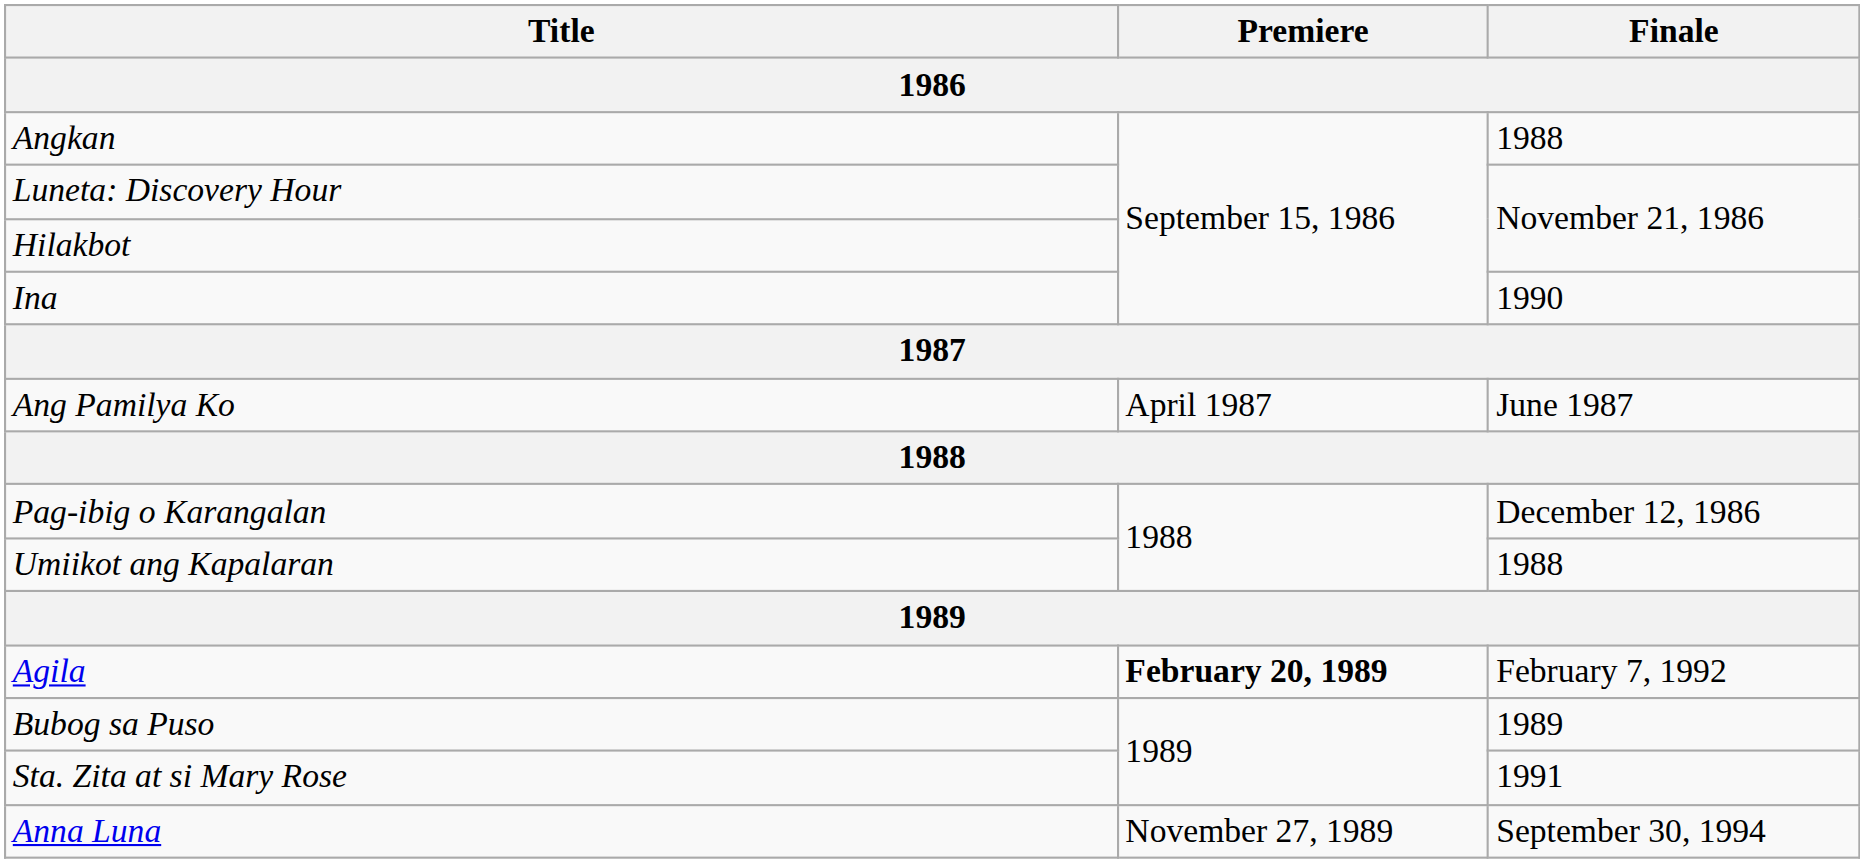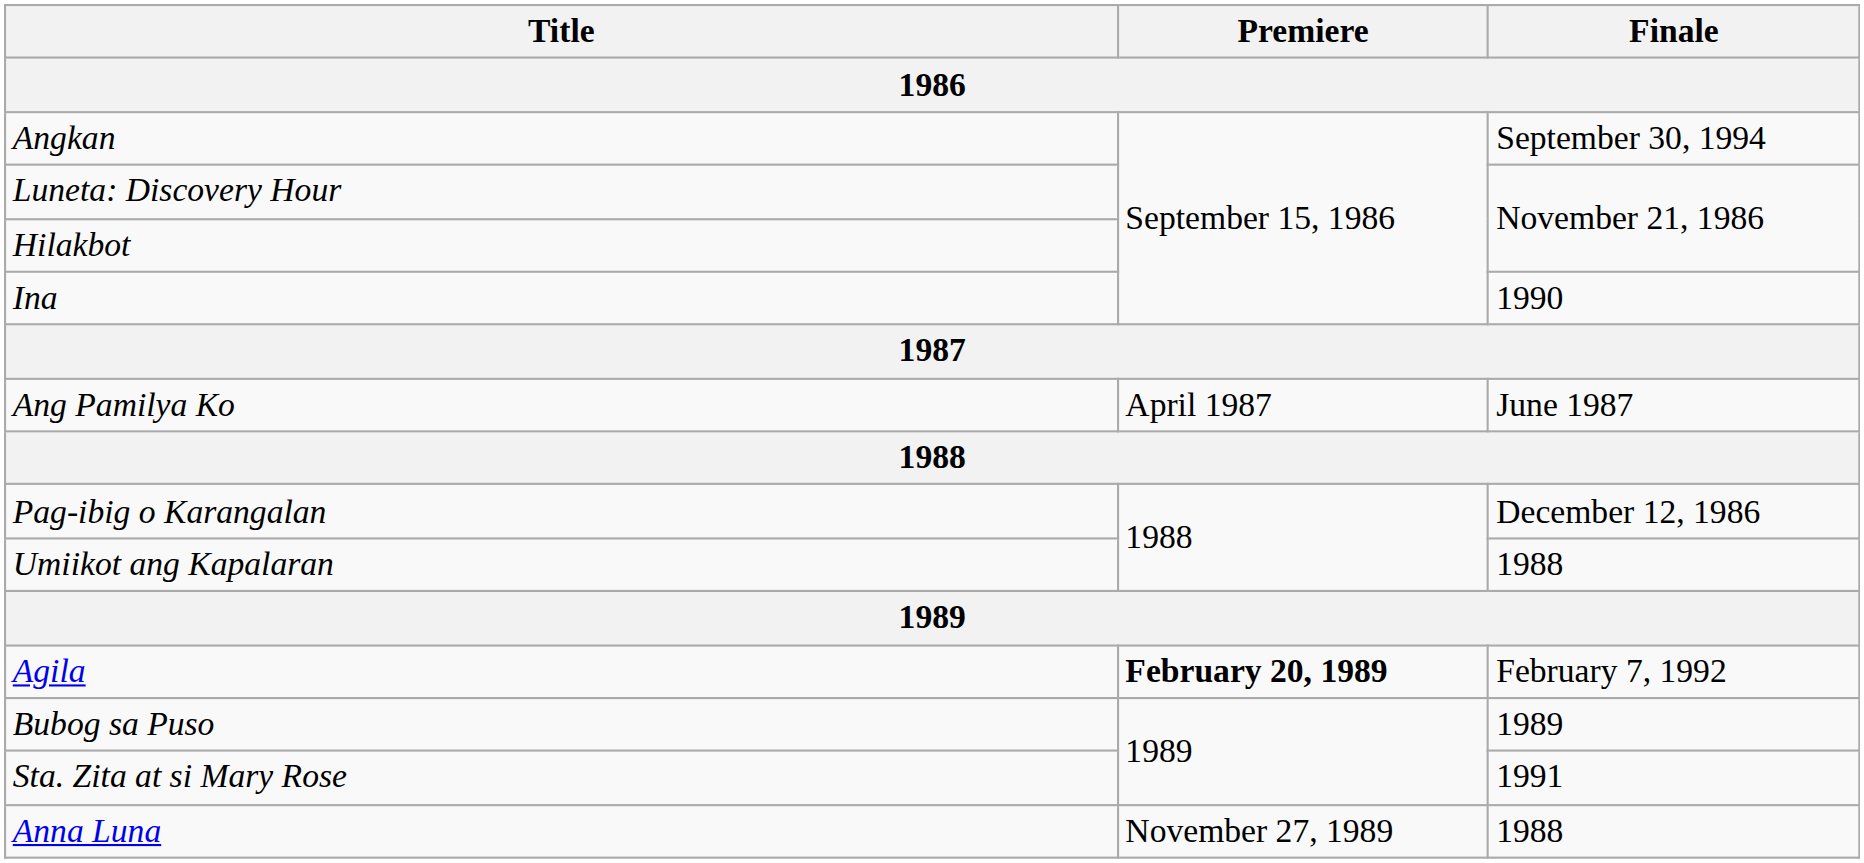Angkan | Finale: 1988 -> September 30, 1994
Anna Luna | Finale: September 30, 1994 -> 1988
